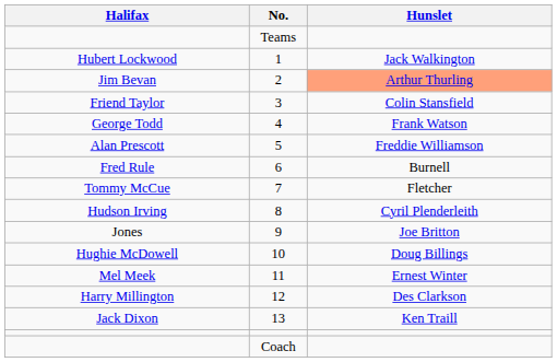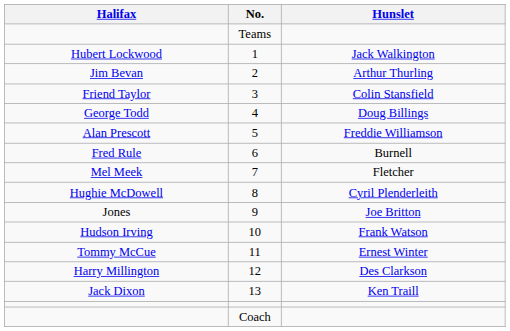2 | Hunslet: lightsalmon background -> no background
4 | Hunslet: Frank Watson -> Doug Billings
7 | Halifax: Tommy McCue -> Mel Meek
8 | Halifax: Hudson Irving -> Hughie McDowell
10 | Halifax: Hughie McDowell -> Hudson Irving
10 | Hunslet: Doug Billings -> Frank Watson
11 | Halifax: Mel Meek -> Tommy McCue
